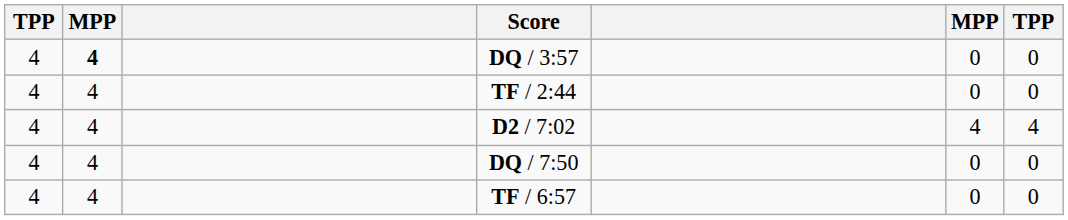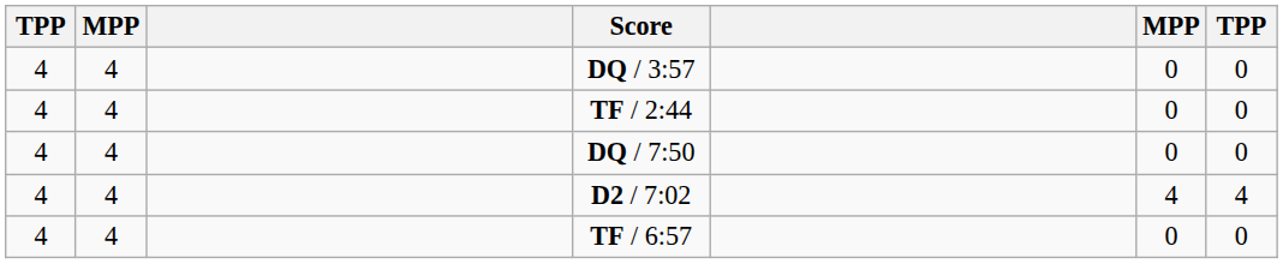DQ / 3:57 | column 2: bold -> normal
rows swapped: DQ / 7:50 <-> D2 / 7:02
